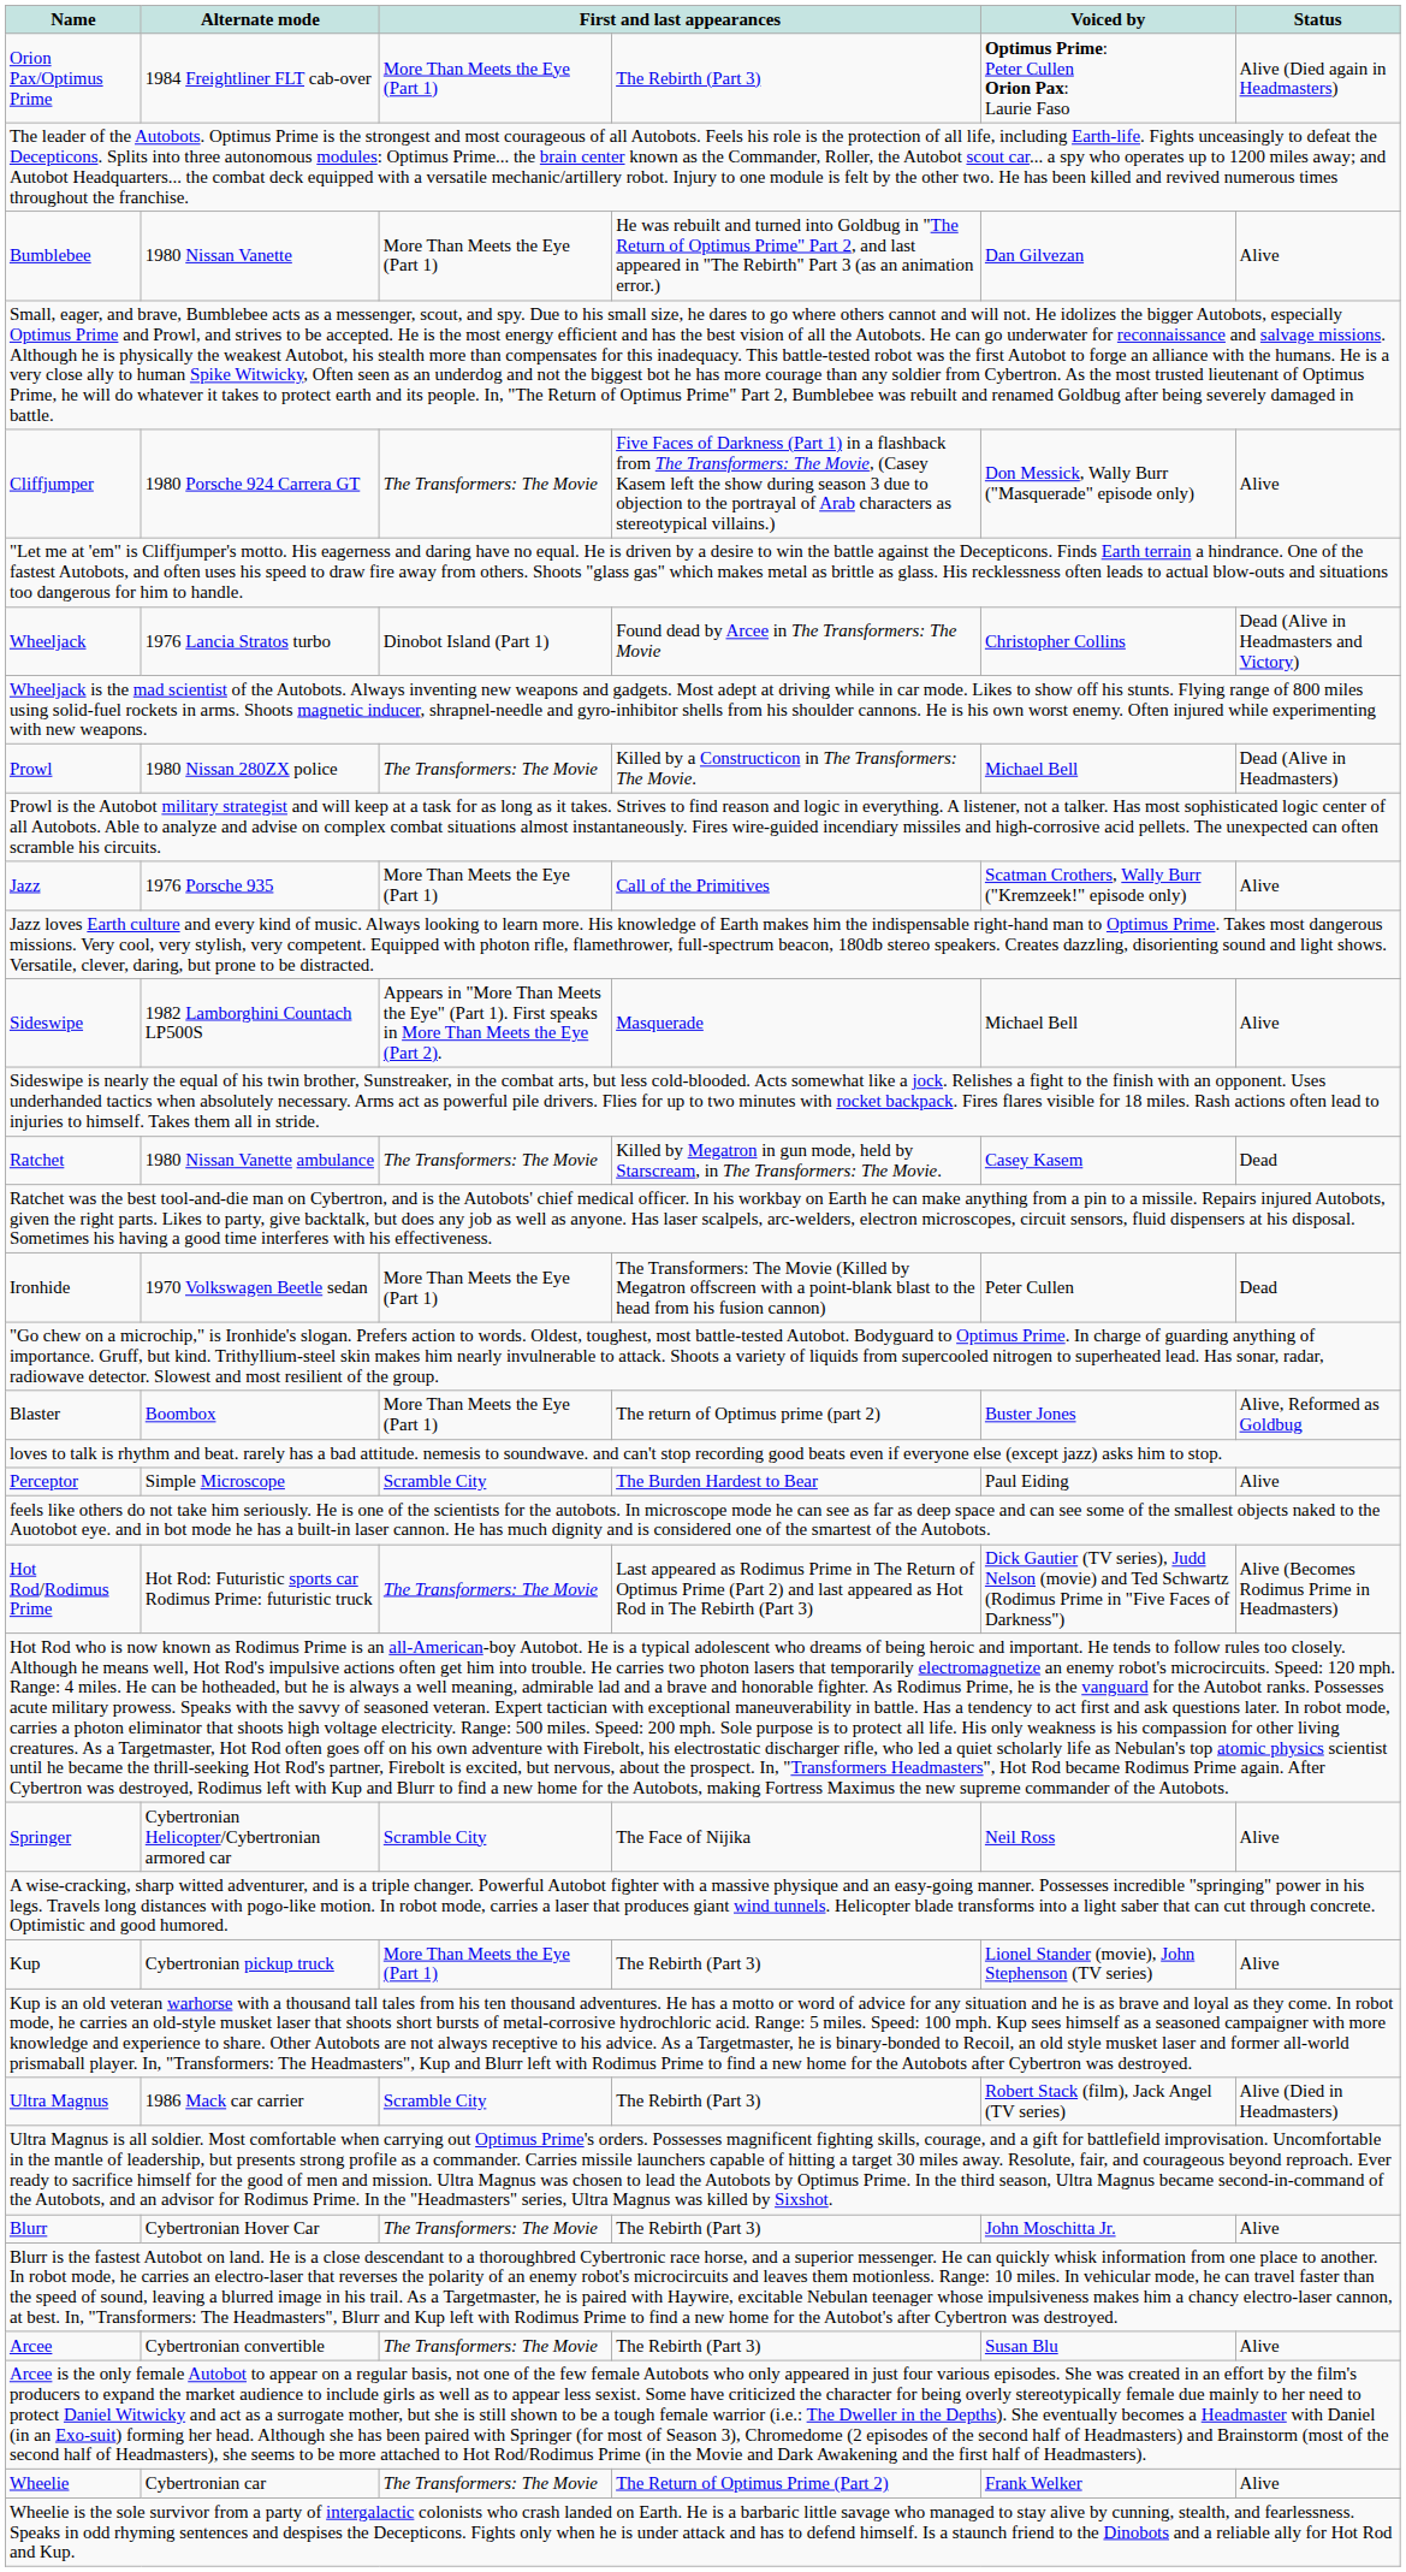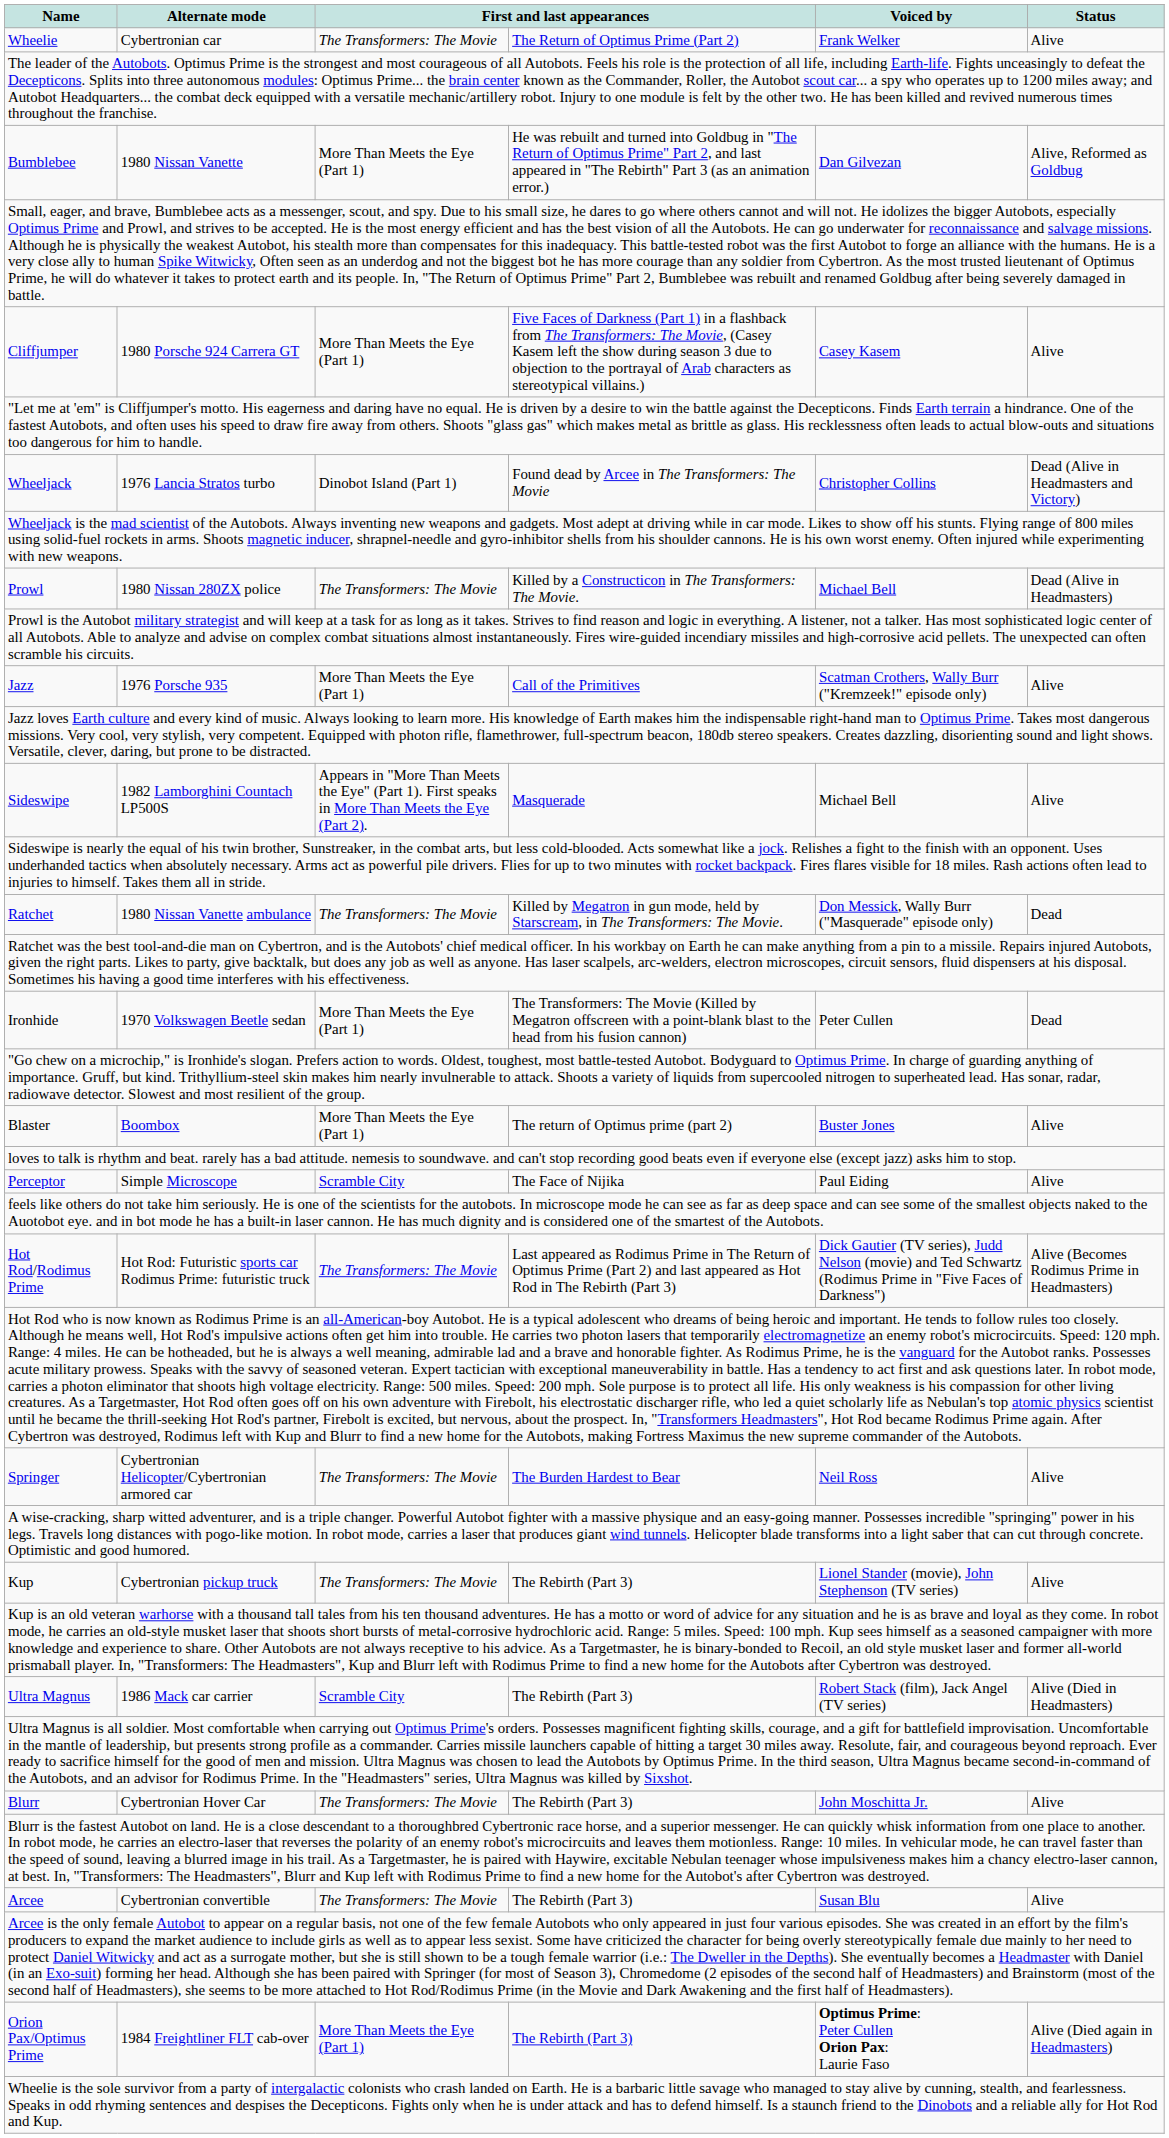rows swapped: Orion Pax/Optimus Prime <-> Wheelie
Bumblebee | Status: Alive -> Alive, Reformed as Goldbug
Cliffjumper | column 3: The Transformers: The Movie -> More Than Meets the Eye (Part 1)
Cliffjumper | Voiced by: Don Messick, Wally Burr ("Masquerade" episode only) -> Casey Kasem
Ratchet | Voiced by: Casey Kasem -> Don Messick, Wally Burr ("Masquerade" episode only)
Blaster | Status: Alive, Reformed as Goldbug -> Alive
Perceptor | column 4: The Burden Hardest to Bear -> The Face of Nijika
Springer | column 3: Scramble City -> The Transformers: The Movie
Springer | column 4: The Face of Nijika -> The Burden Hardest to Bear
Kup | column 3: More Than Meets the Eye (Part 1) -> The Transformers: The Movie
